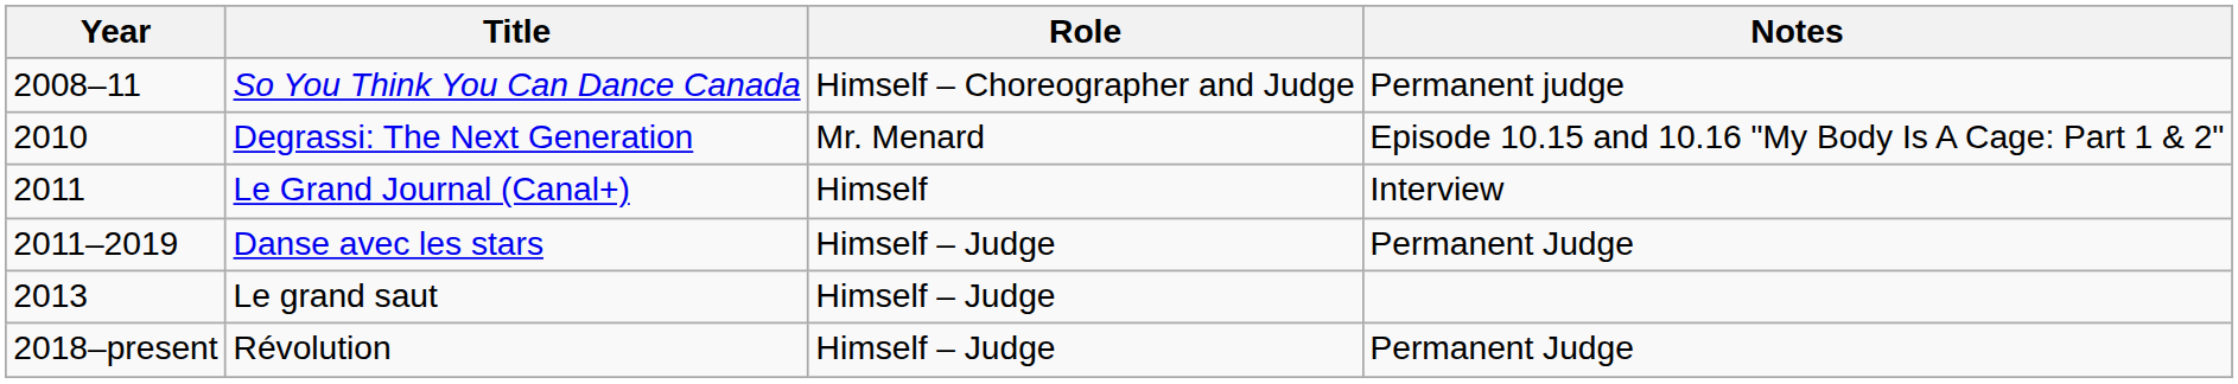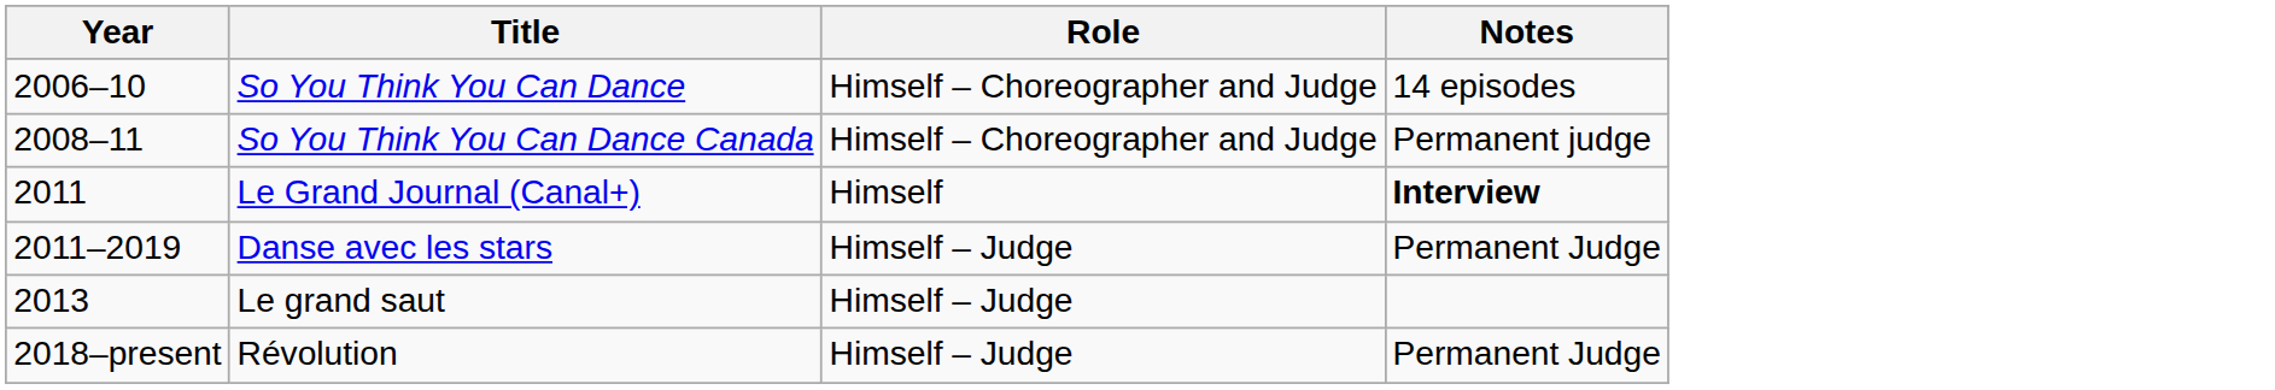+ row: 2006–10 | So You Think You Can Dance | Himself – Choreographer and Judge | 14 episodes
- row: 2010 | Degrassi: The Next Generation | Mr. Menard | Episode 10.15 and 10.16 "My Body Is A Cage: Part 1 & 2"
Le Grand Journal (Canal+) | Notes: normal -> bold
